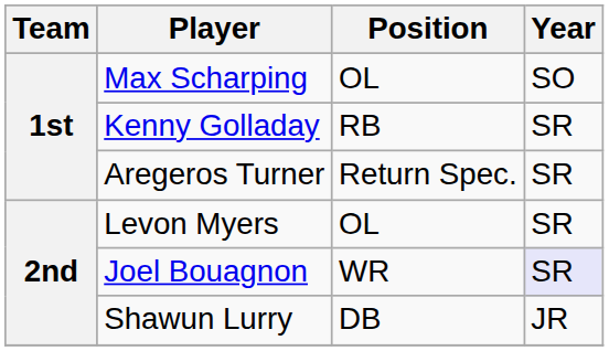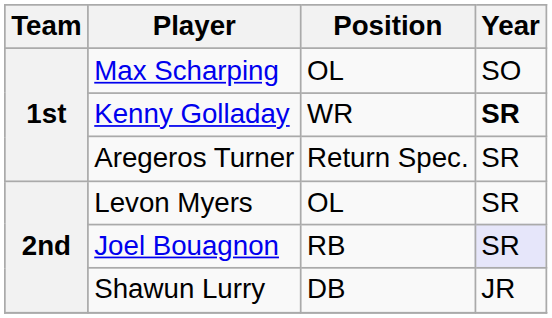Kenny Golladay | Position: RB -> WR
Kenny Golladay | Year: normal -> bold
Joel Bouagnon | Position: WR -> RB
